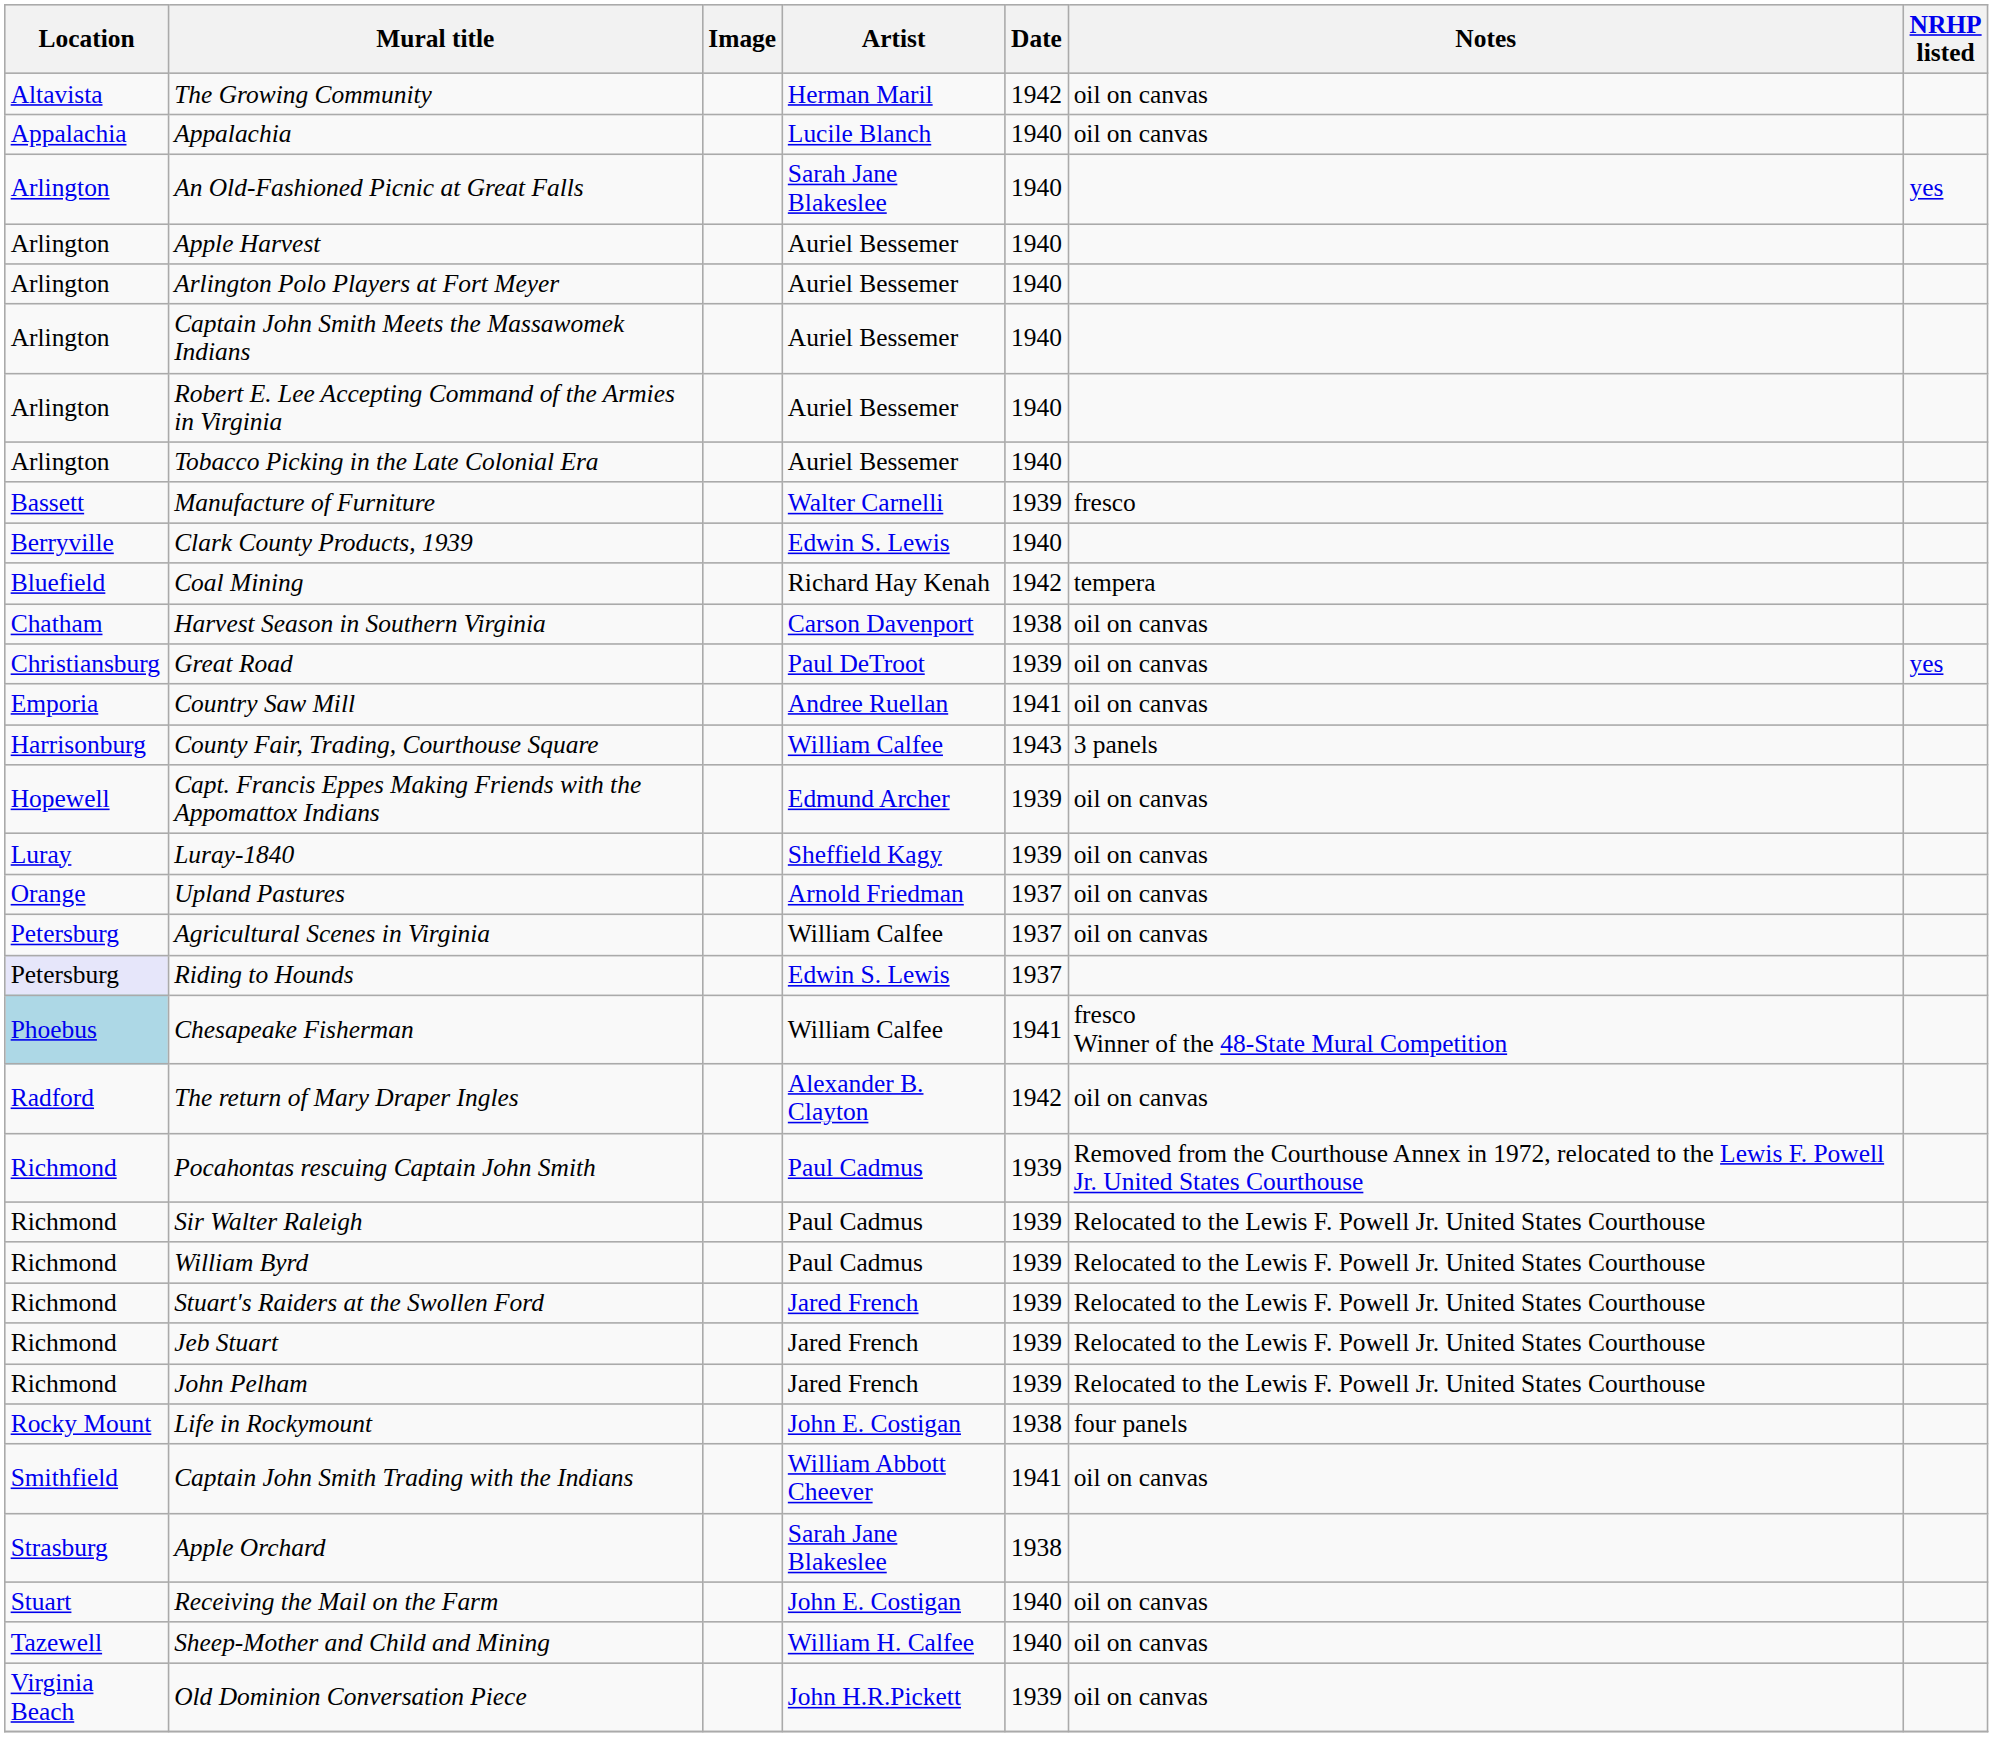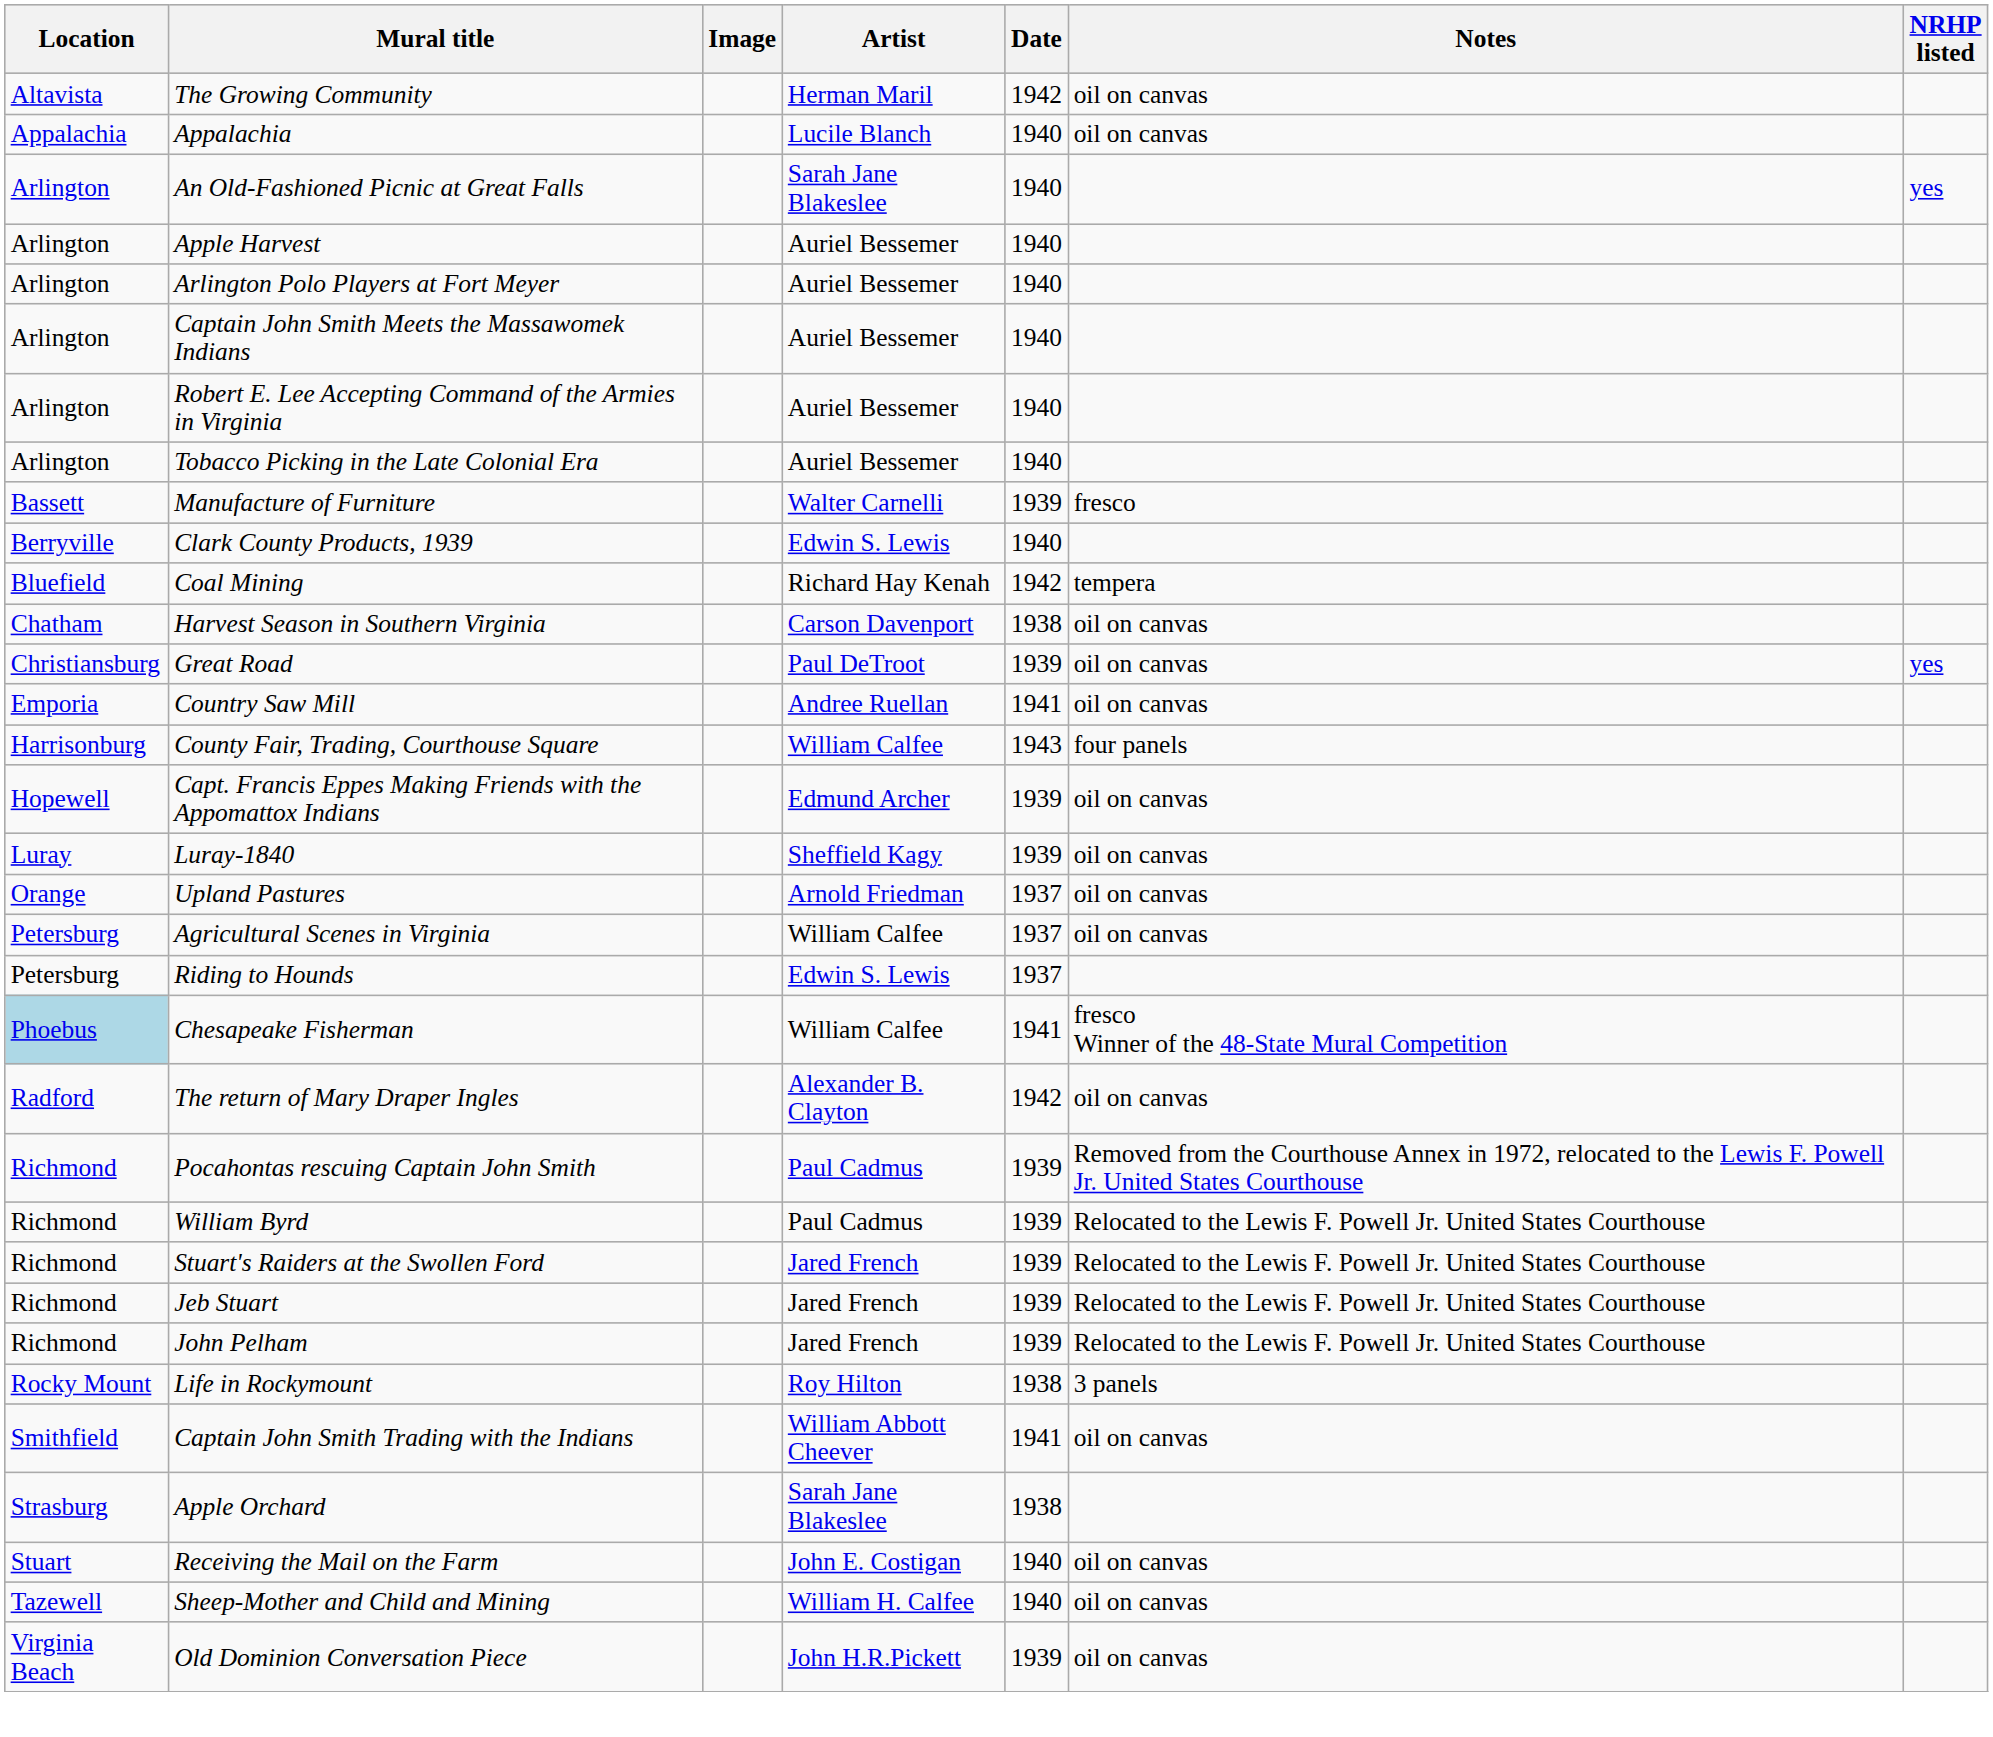County Fair, Trading, Courthouse Square | Notes: 3 panels -> four panels
Riding to Hounds | Location: lavender background -> no background
- row: Richmond | Sir Walter Raleigh | Paul Cadmus | 1939 | Relocated to the Lewis F. Powell Jr. United States Courthouse
Life in Rockymount | Artist: John E. Costigan -> Roy Hilton
Life in Rockymount | Notes: four panels -> 3 panels
